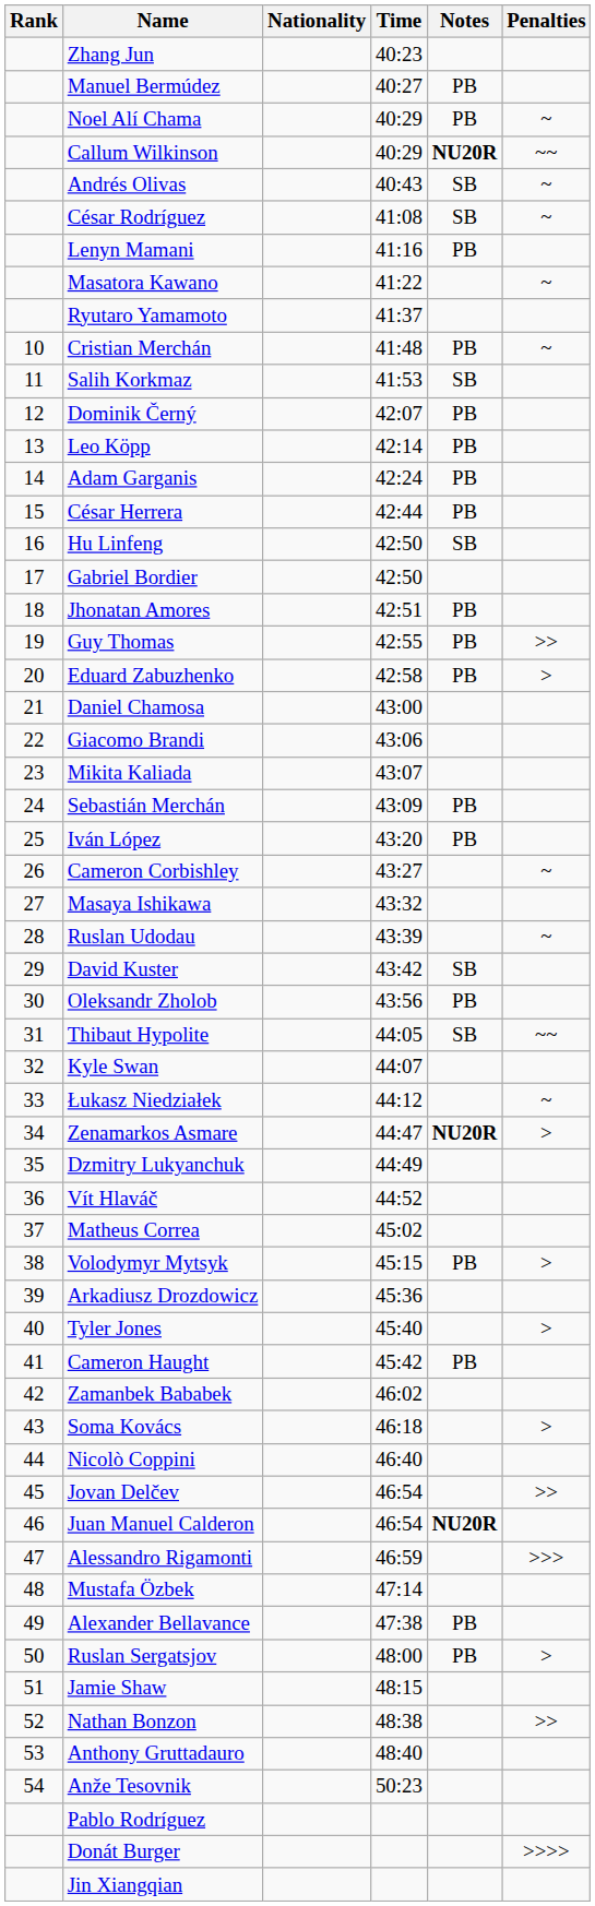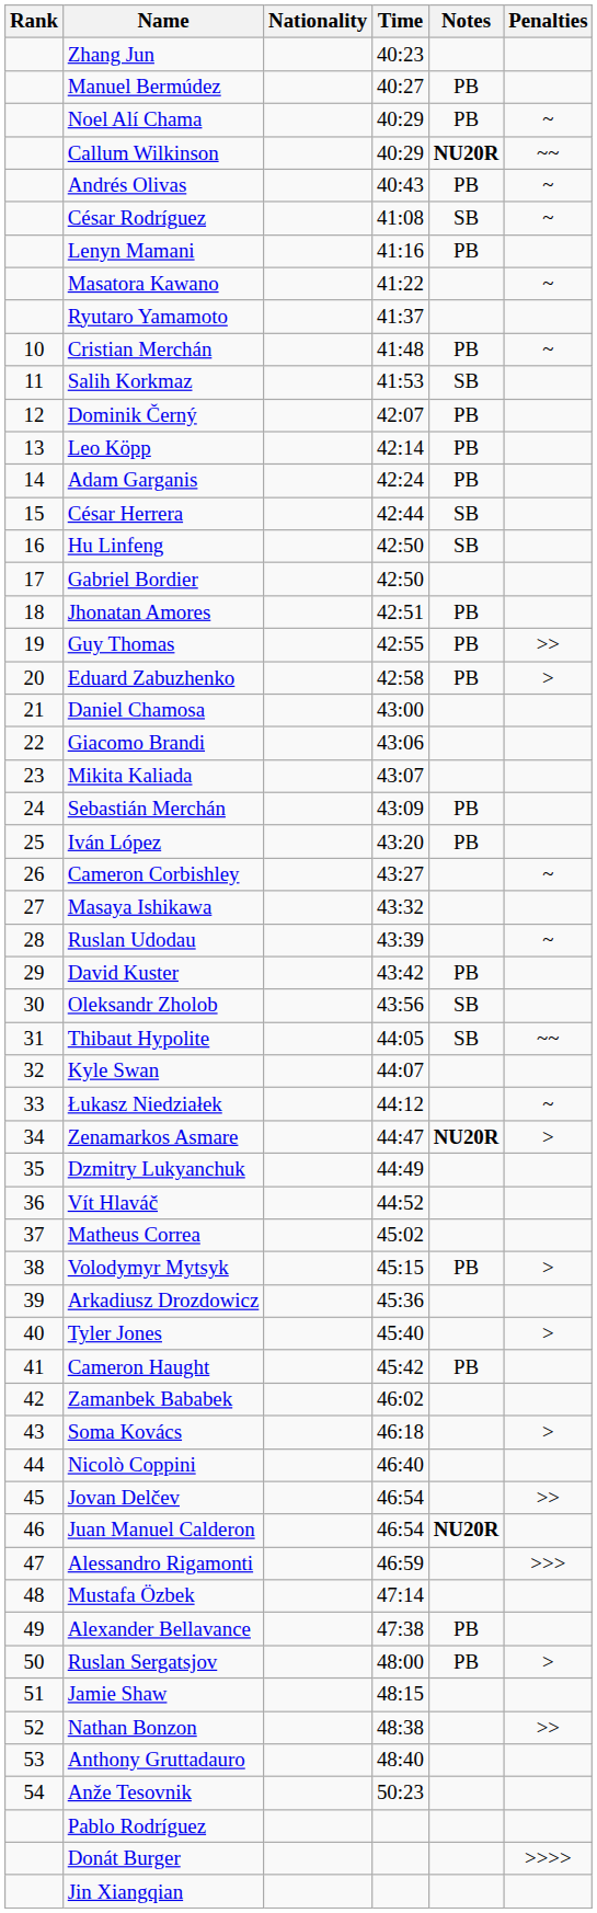Andrés Olivas | Notes: SB -> PB
César Herrera | Notes: PB -> SB
David Kuster | Notes: SB -> PB
Oleksandr Zholob | Notes: PB -> SB
